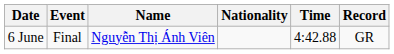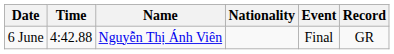columns swapped: Event <-> Time
